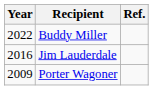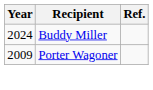Buddy Miller | Year: 2022 -> 2024
- row: 2016 | Jim Lauderdale
